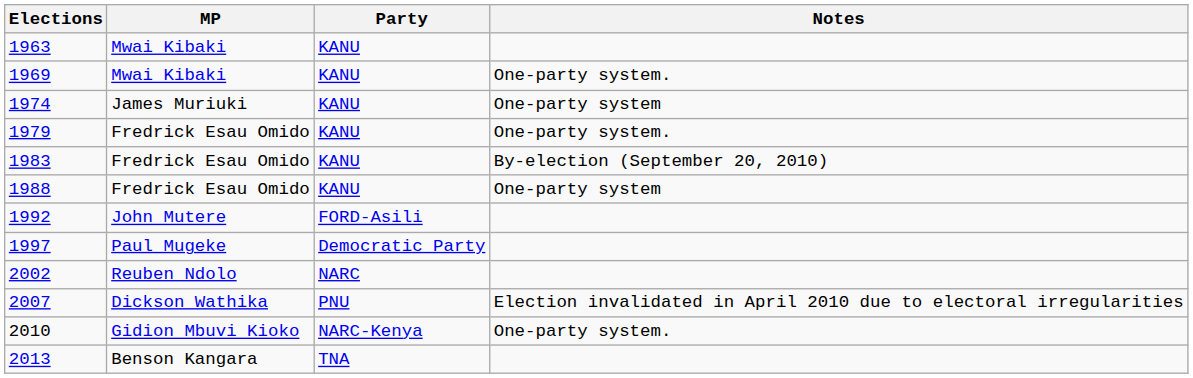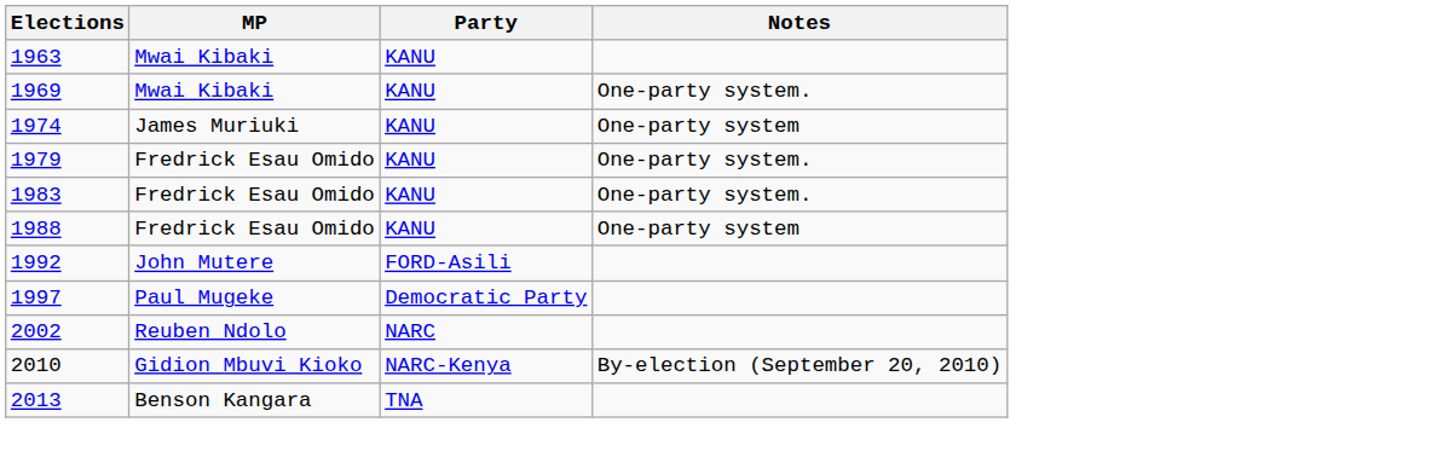1983 | Notes: By-election (September 20, 2010) -> One-party system.
- row: 2007 | Dickson Wathika | PNU | Election invalidated in April 2010 due to electoral irregularities
2010 | Notes: One-party system. -> By-election (September 20, 2010)
